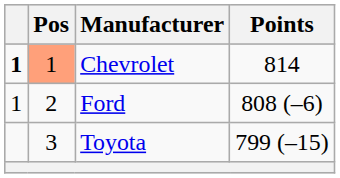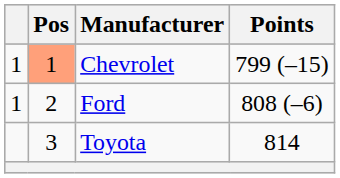Chevrolet | column 1: bold -> normal
Chevrolet | Points: 814 -> 799 (–15)
Toyota | Points: 799 (–15) -> 814
